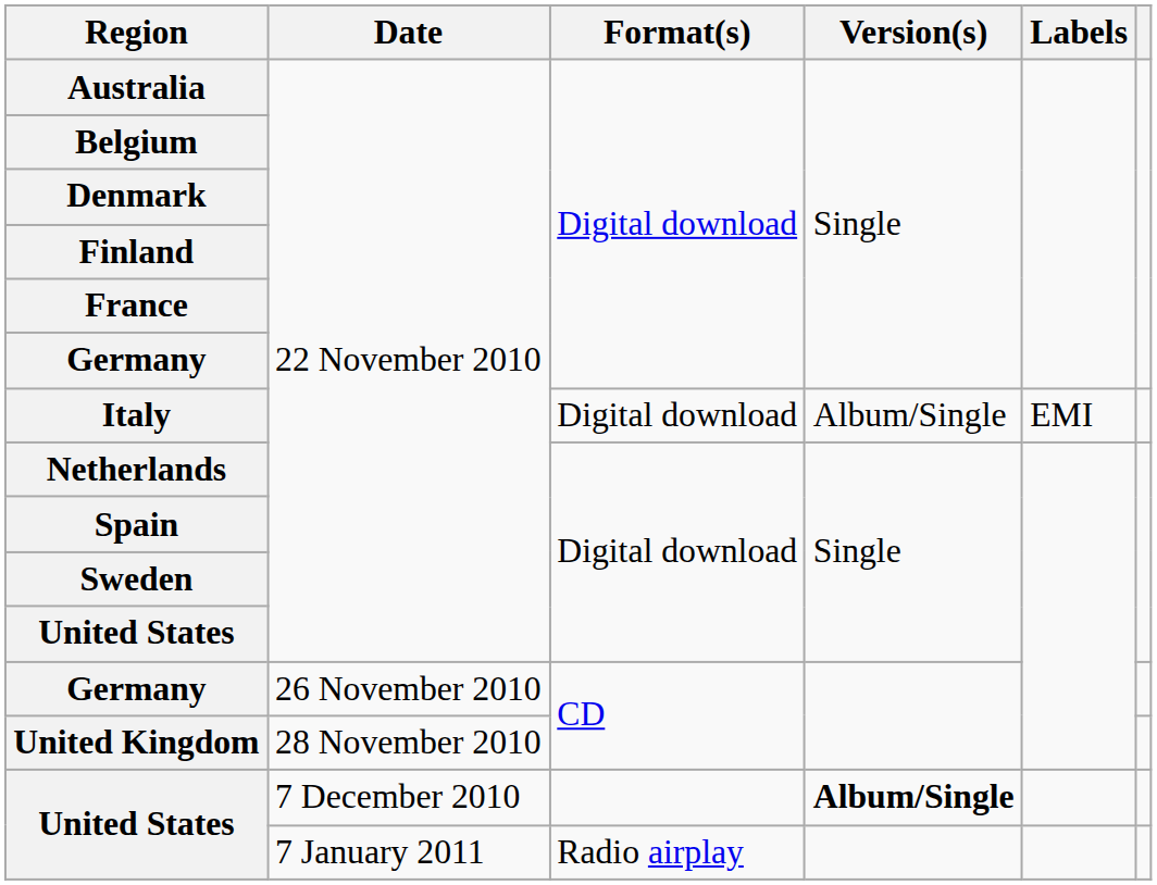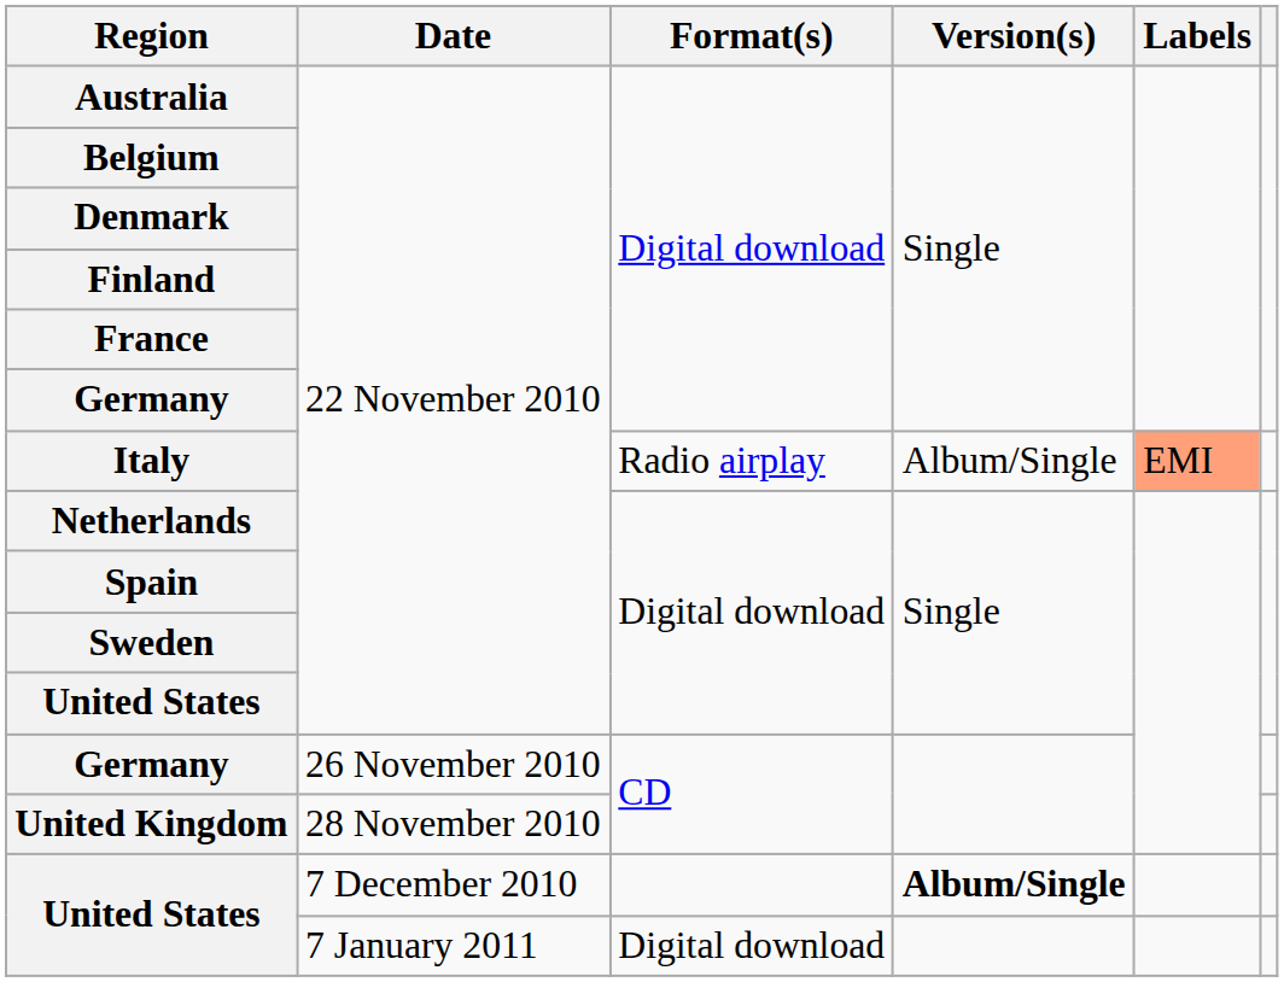Italy | Format(s): Digital download -> Radio airplay
Italy | Labels: no background -> lightsalmon background
United States / 7 January 2011 | Format(s): Radio airplay -> Digital download
